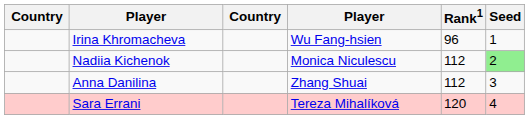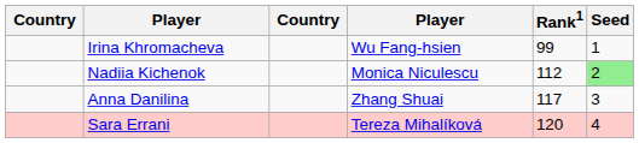Irina Khromacheva | Rank1: 96 -> 99
Anna Danilina | Rank1: 112 -> 117
